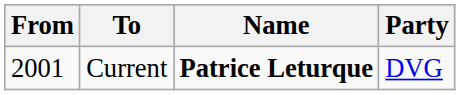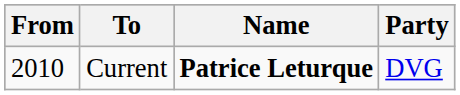Current | From: 2001 -> 2010
